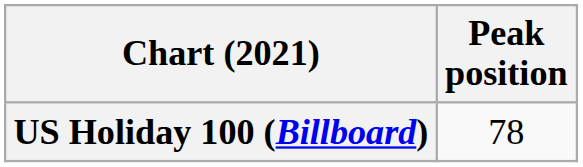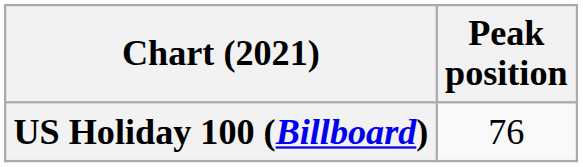US Holiday 100 (Billboard) | Peak position: 78 -> 76
